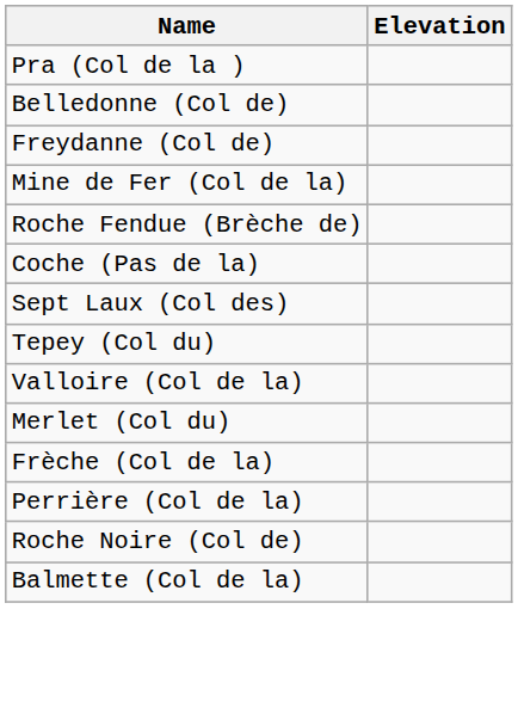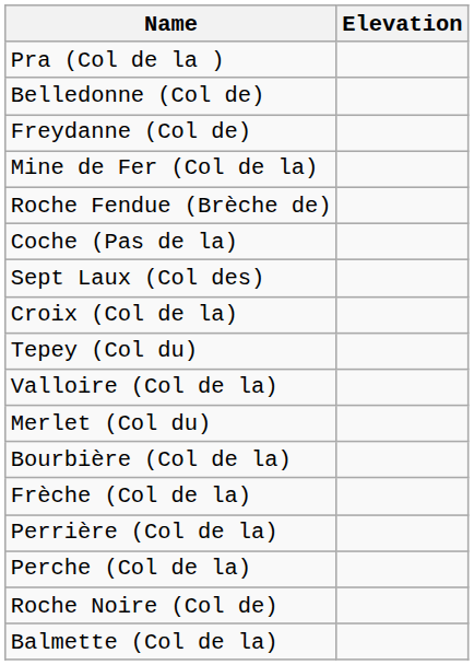+ row: Croix (Col de la)
+ row: Bourbière (Col de la)
+ row: Perche (Col de la)
